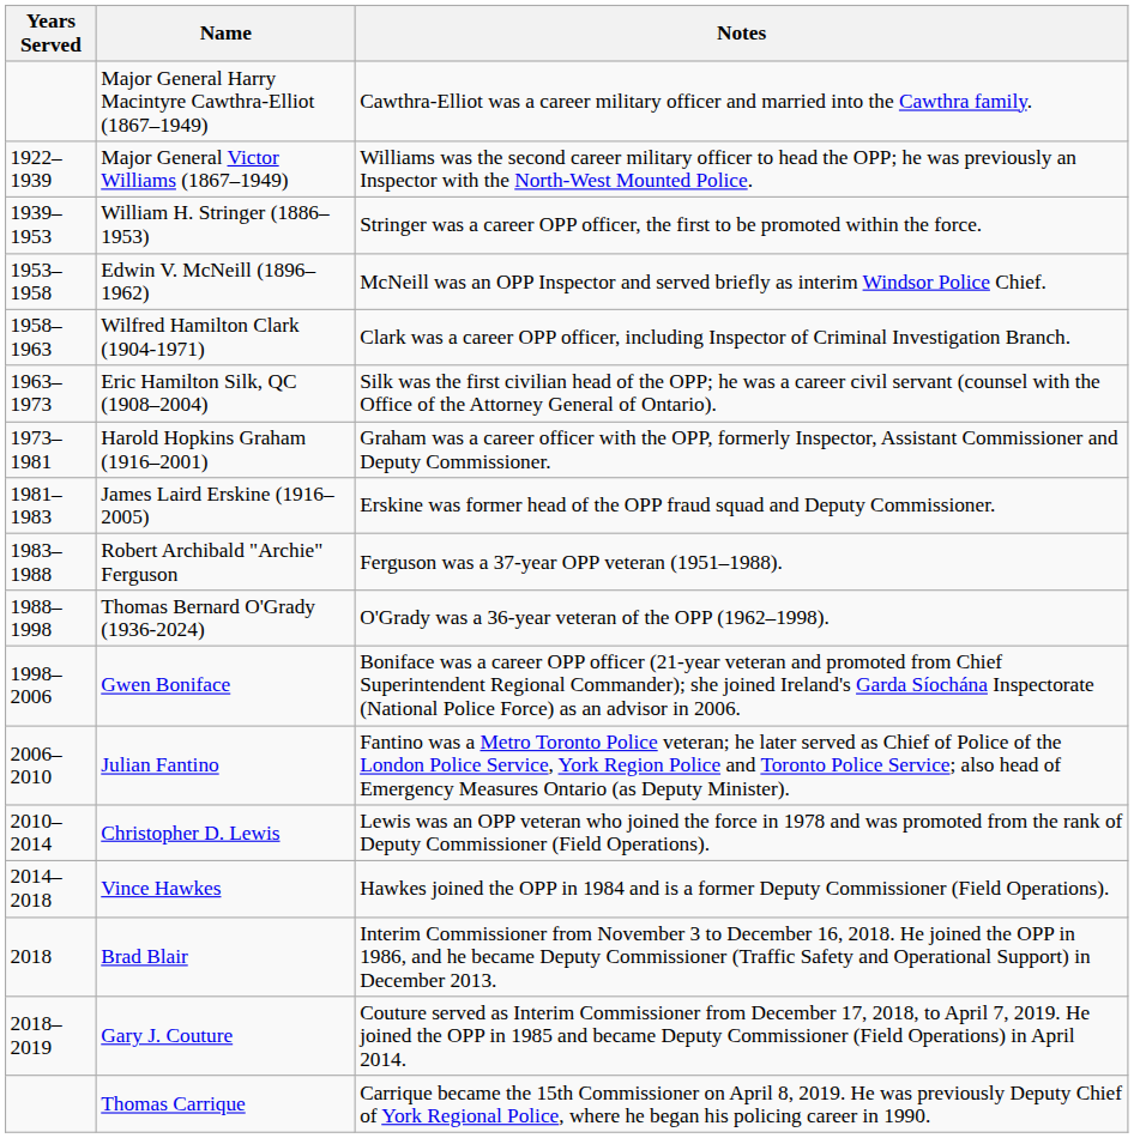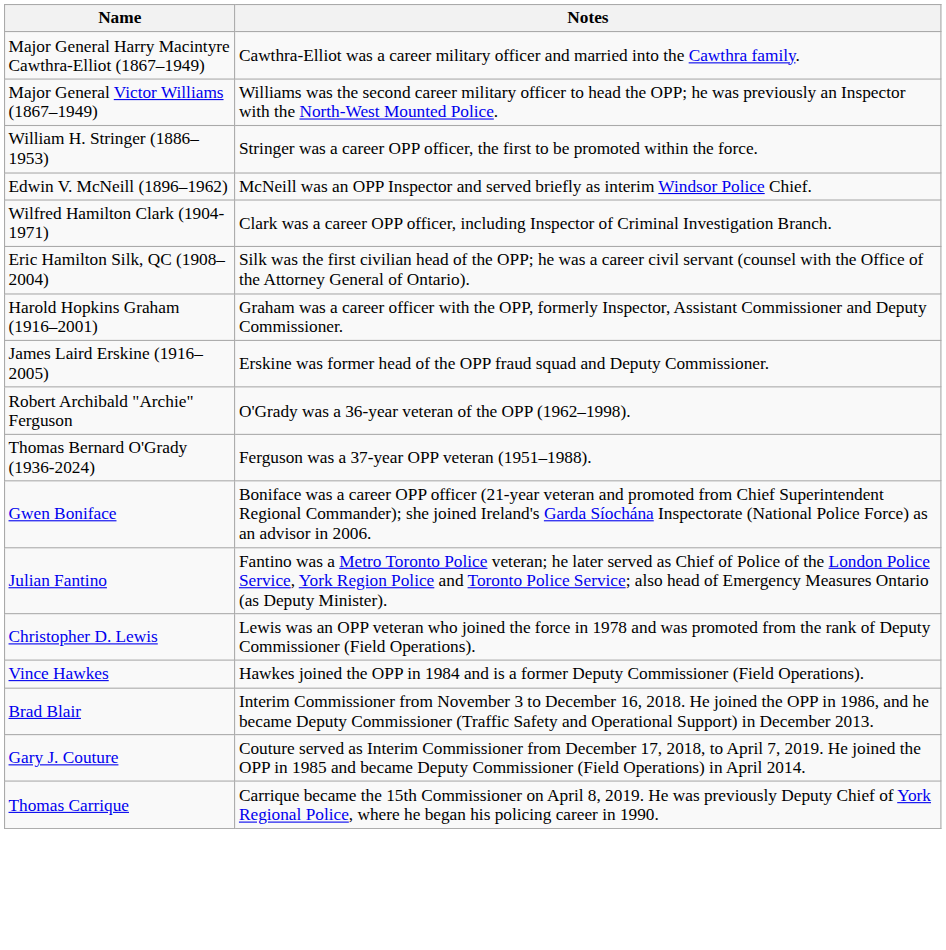- column: Years Served | 1922–1939 | 1939–1953 | 1953–1958 | 1958–1963 | 1963–1973 | 1973–1981 | 1981–1983 | 1983–1988 | 1988–1998 | 1998–2006 | 2006–2010 | 2010–2014 | 2014–2018 | 2018 | 2018–2019
Robert Archibald "Archie" Ferguson | Notes: Ferguson was a 37-year OPP veteran (1951–1988). -> O'Grady was a 36-year veteran of the OPP (1962–1998).
Thomas Bernard O'Grady (1936-2024) | Notes: O'Grady was a 36-year veteran of the OPP (1962–1998). -> Ferguson was a 37-year OPP veteran (1951–1988).
